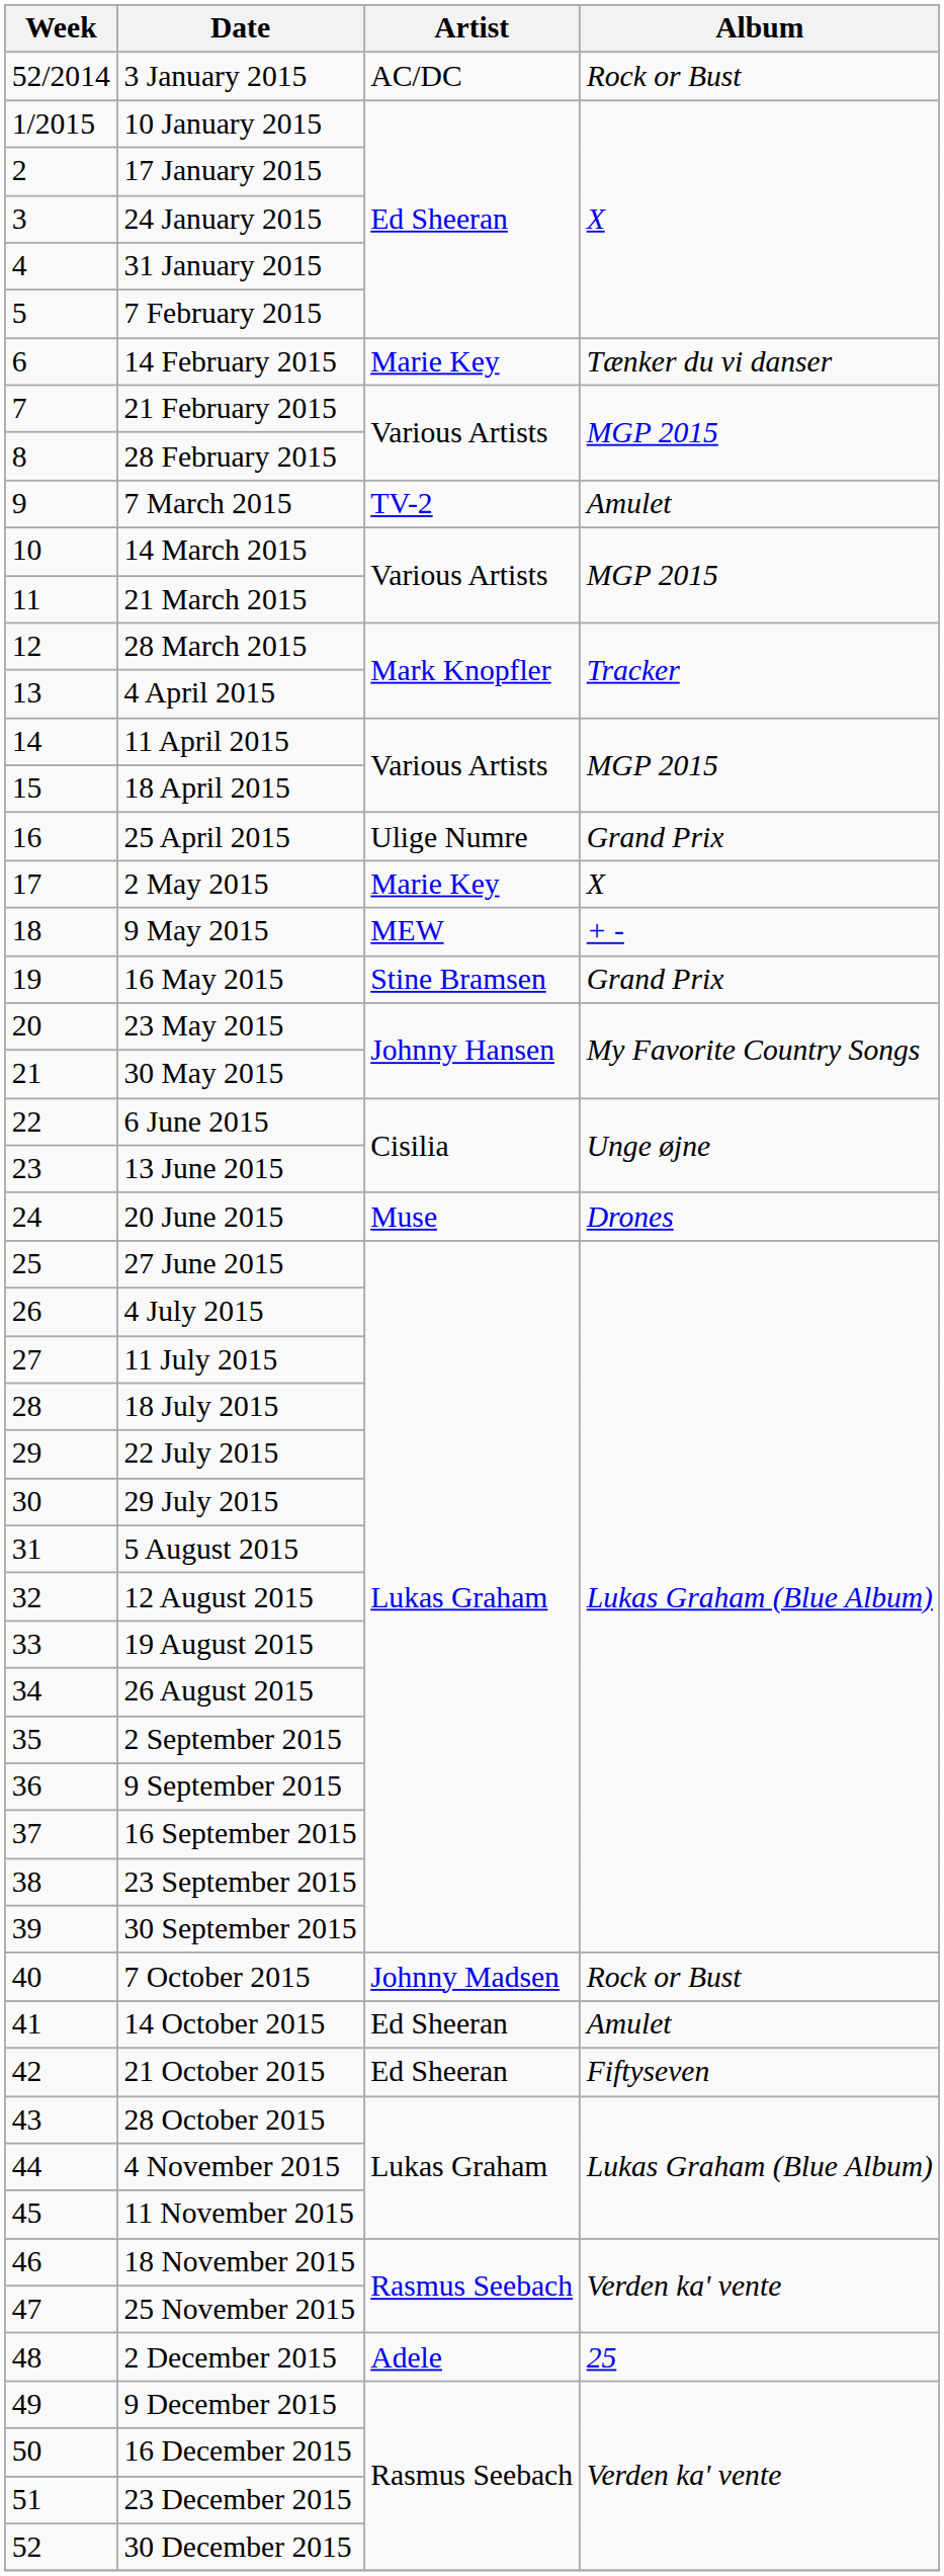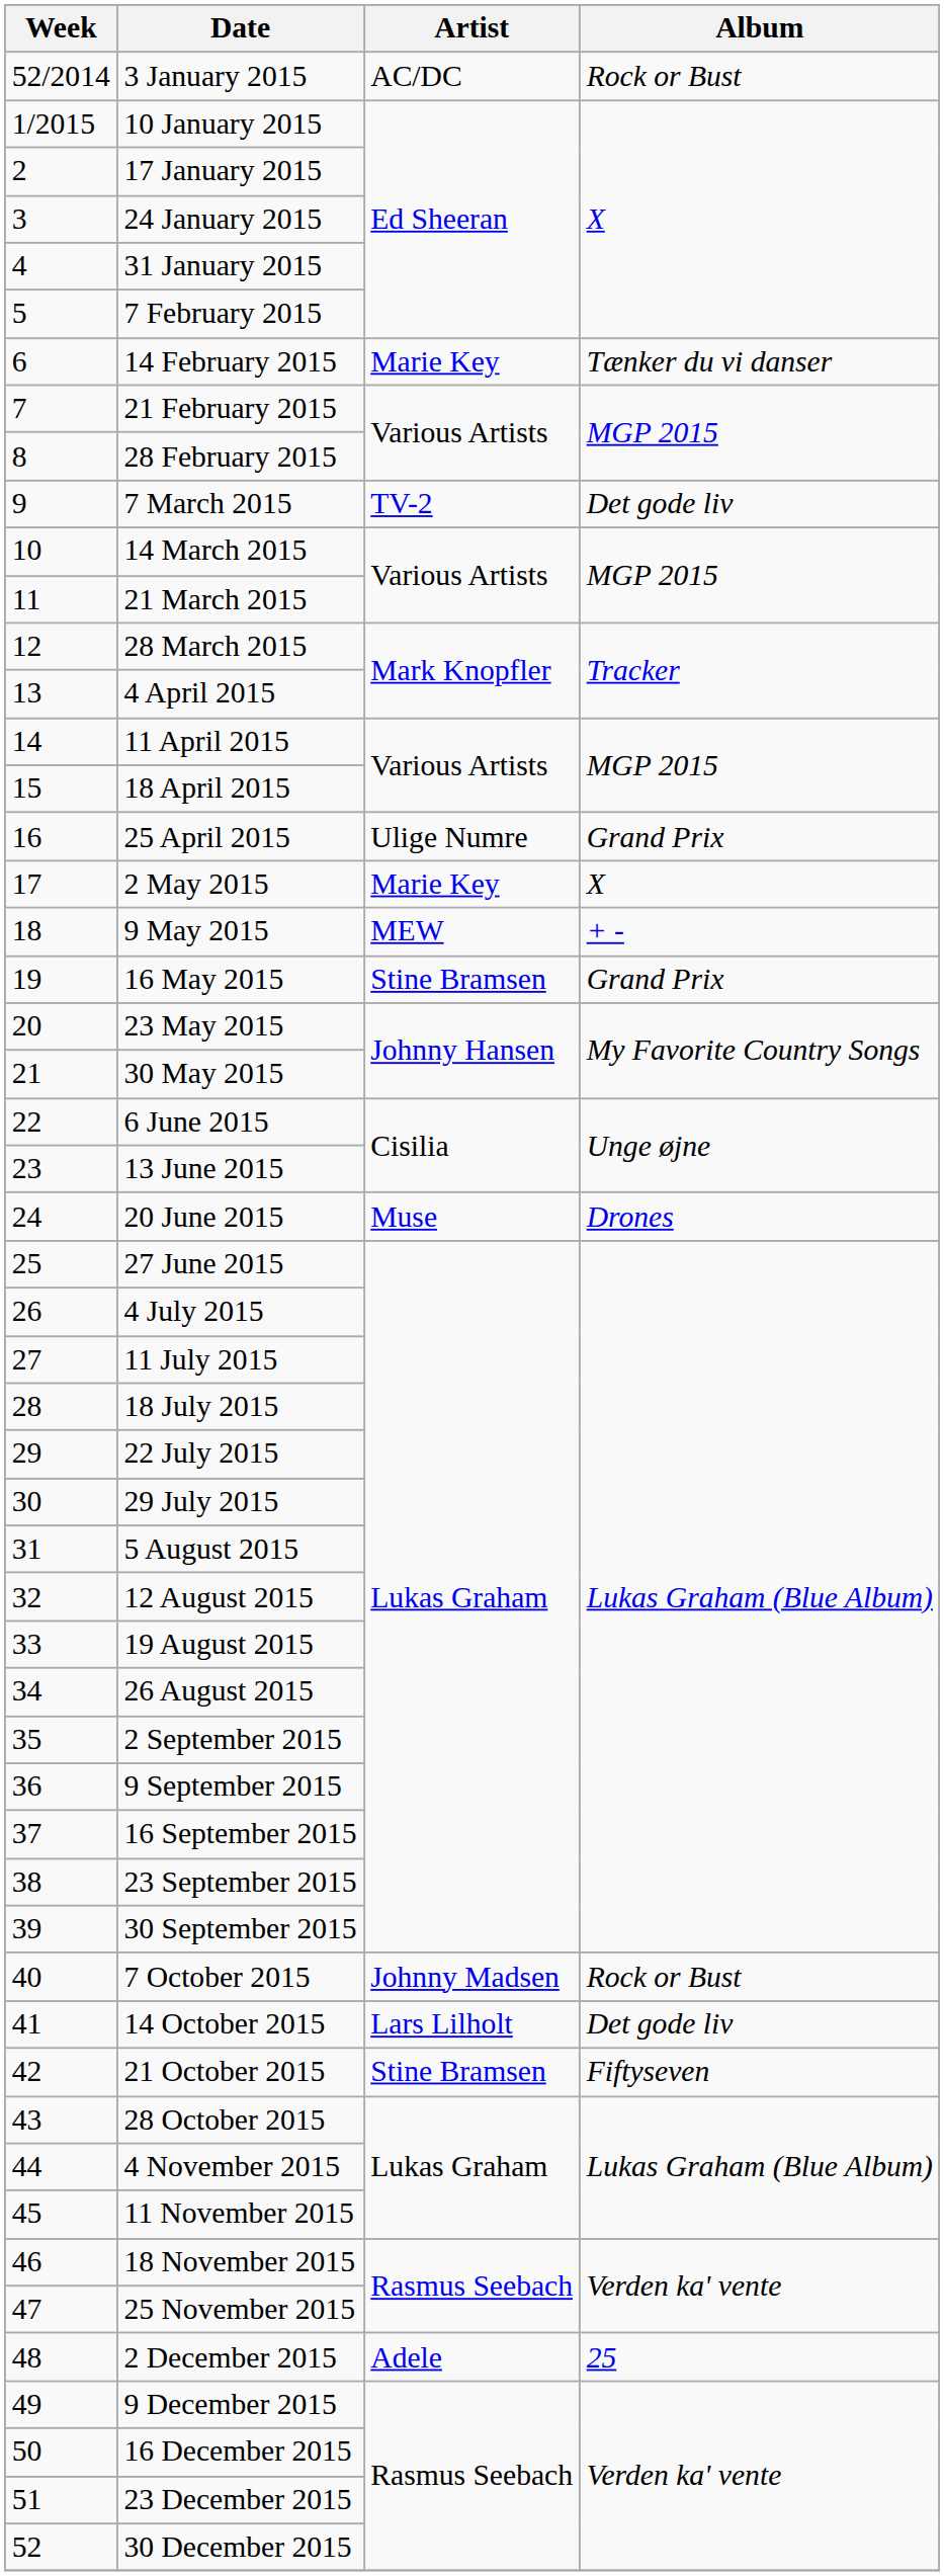7 March 2015 | Album: Amulet -> Det gode liv
14 October 2015 | Artist: Ed Sheeran -> Lars Lilholt
14 October 2015 | Album: Amulet -> Det gode liv
21 October 2015 | Artist: Ed Sheeran -> Stine Bramsen
